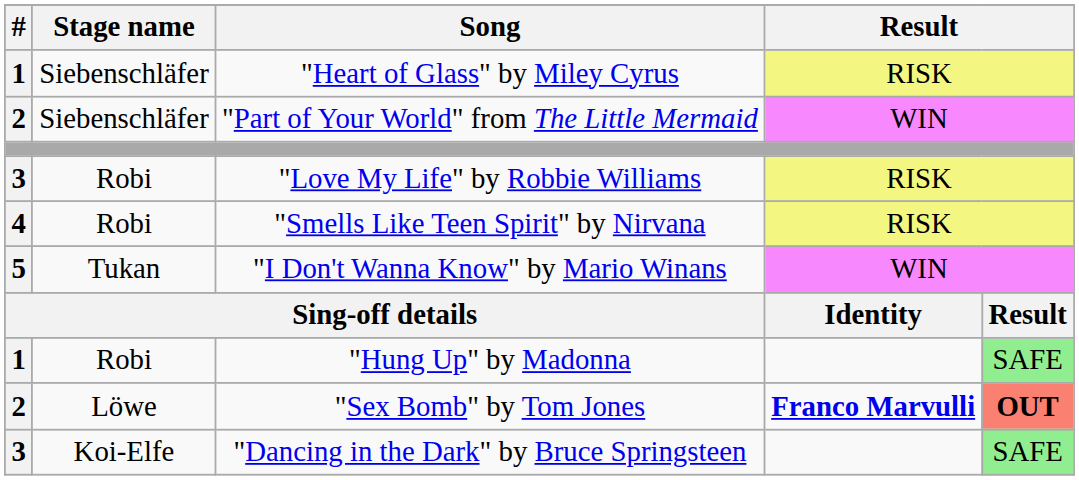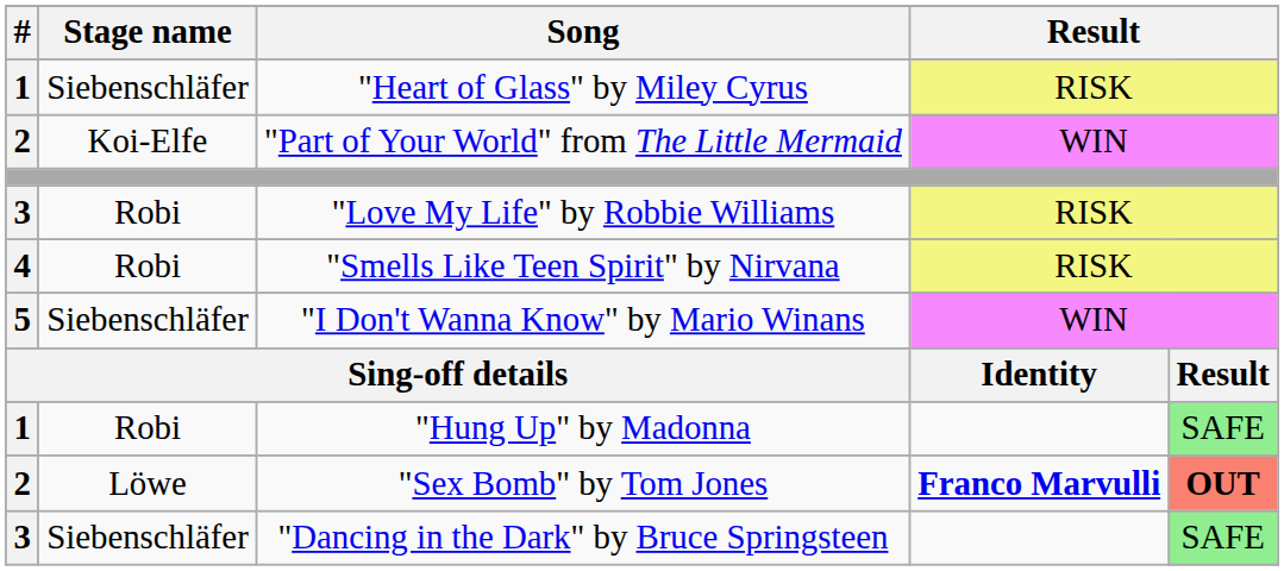"Part of Your World" from The Little Mermaid | Stage name: Siebenschläfer -> Koi-Elfe
"I Don't Wanna Know" by Mario Winans | Stage name: Tukan -> Siebenschläfer
"Dancing in the Dark" by Bruce Springsteen | Stage name: Koi-Elfe -> Siebenschläfer
